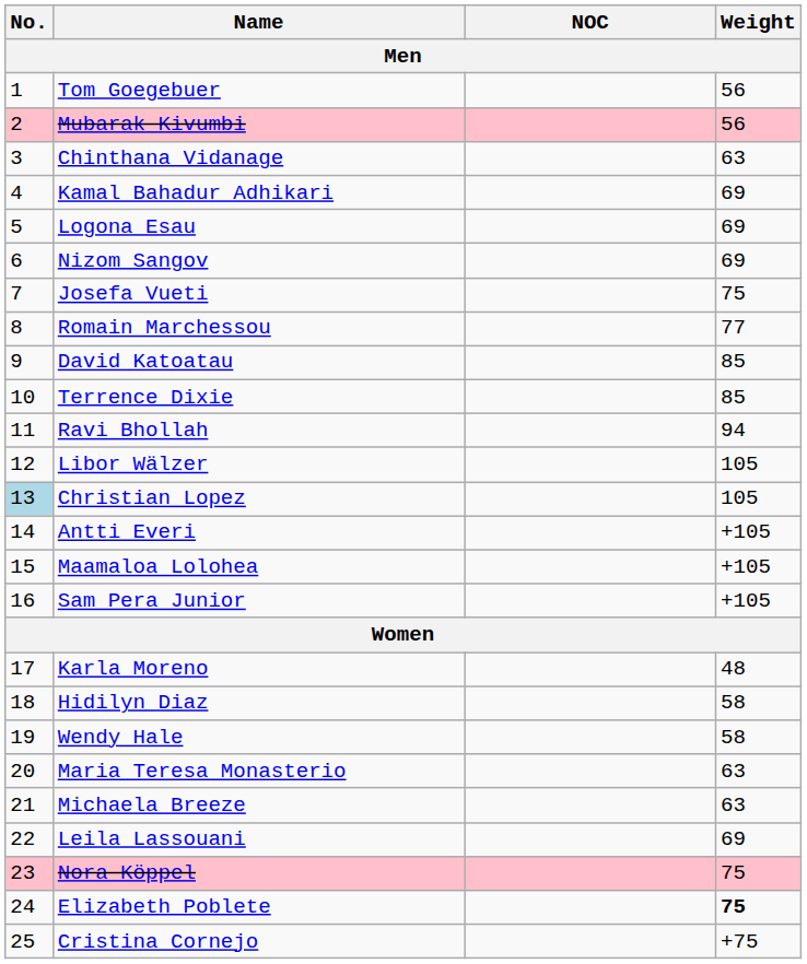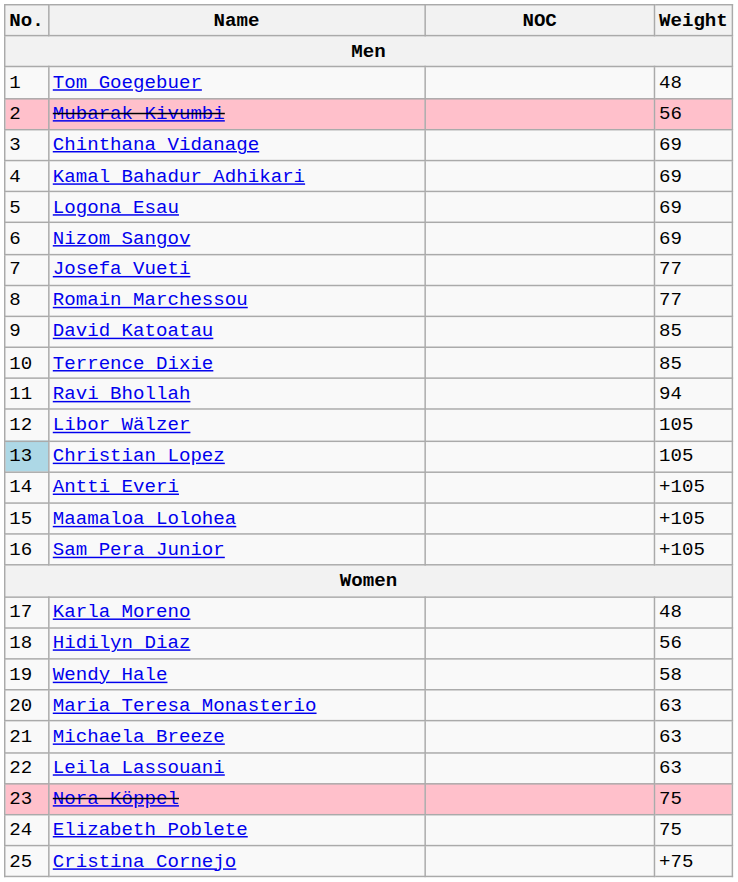Tom Goegebuer | Weight: 56 -> 48
Chinthana Vidanage | Weight: 63 -> 69
Josefa Vueti | Weight: 75 -> 77
Hidilyn Diaz | Weight: 58 -> 56
Leila Lassouani | Weight: 69 -> 63
Elizabeth Poblete | Weight: bold -> normal
